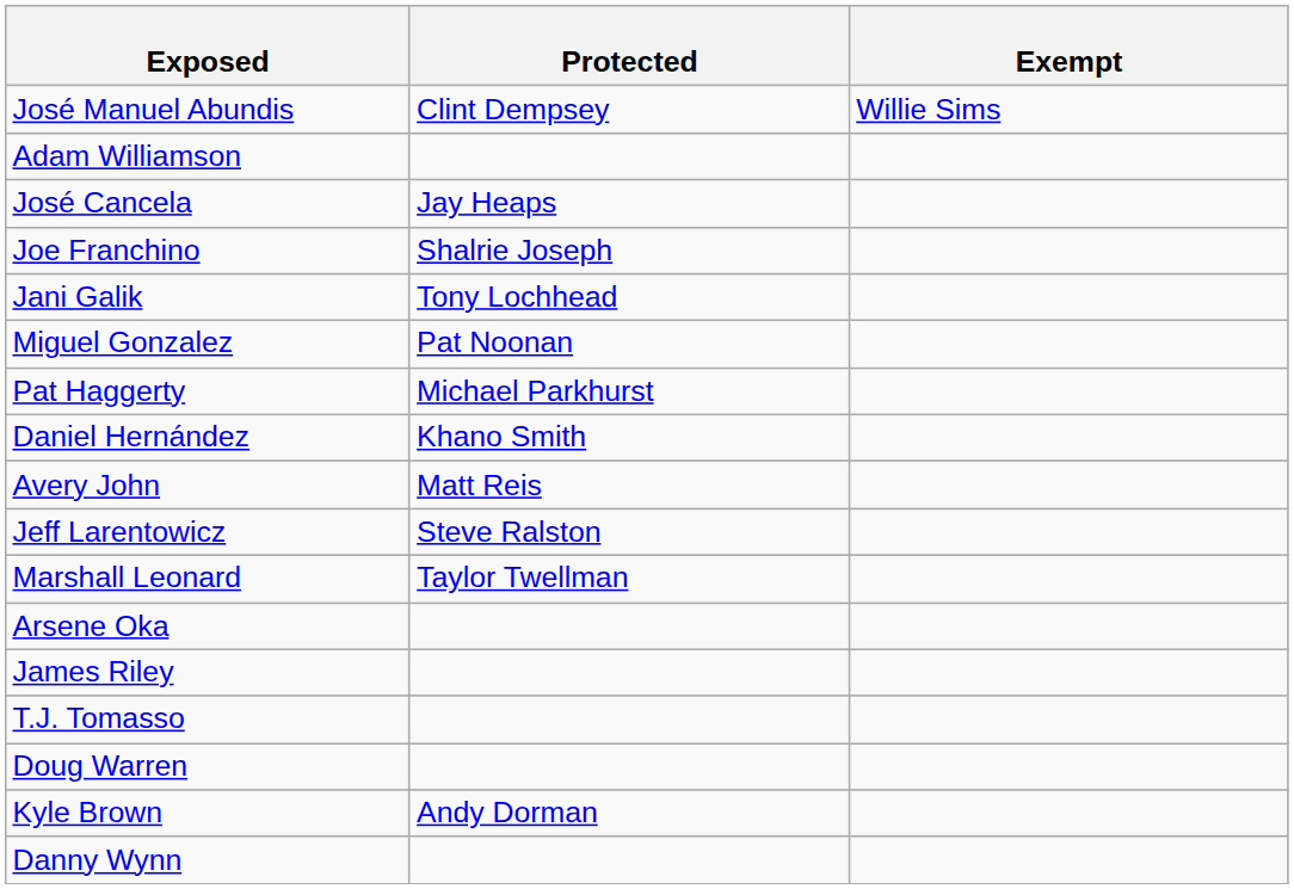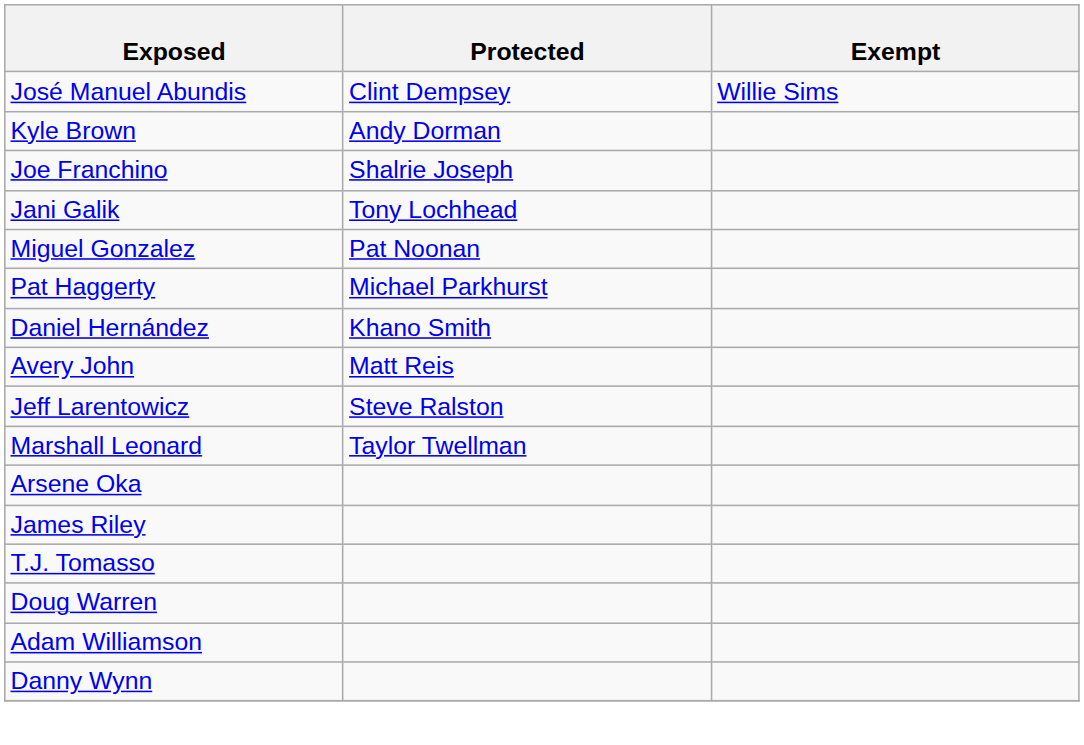rows swapped: Kyle Brown <-> Adam Williamson
- row: José Cancela | Jay Heaps
